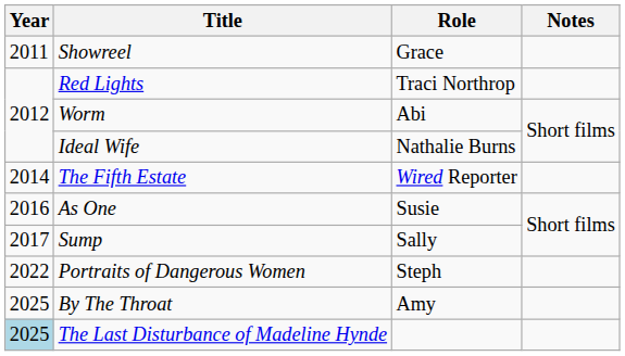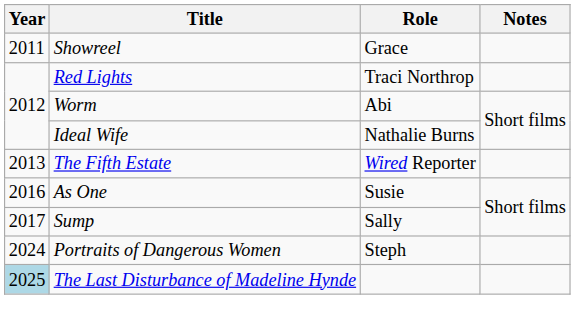The Fifth Estate | Year: 2014 -> 2013
Portraits of Dangerous Women | Year: 2022 -> 2024
- row: 2025 | By The Throat | Amy
